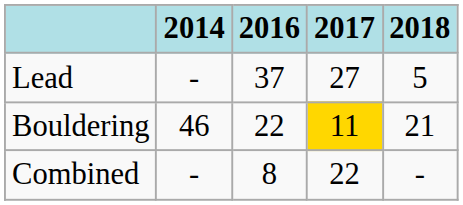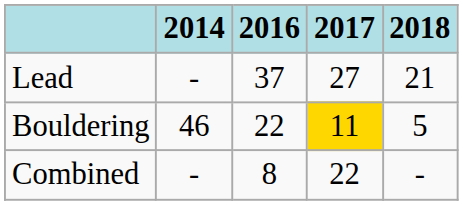Lead | 2018: 5 -> 21
Bouldering | 2018: 21 -> 5
